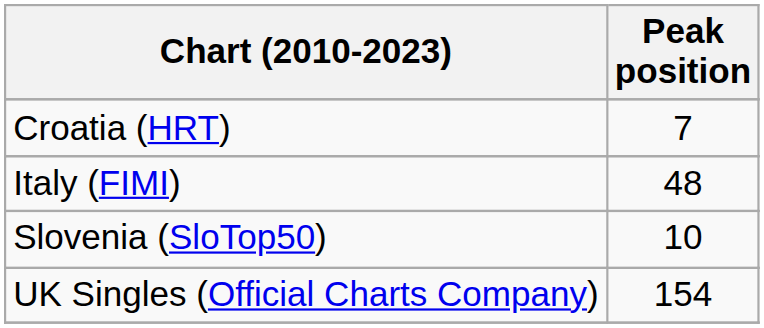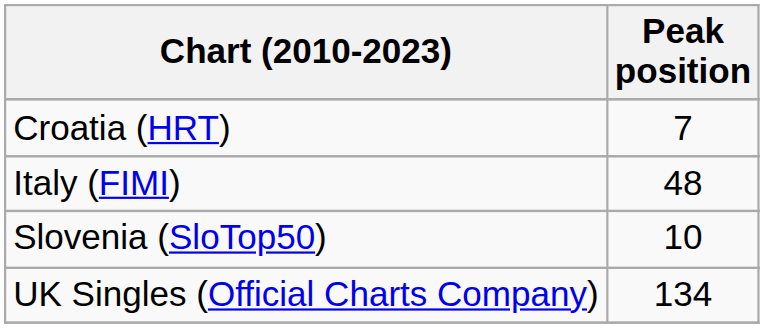UK Singles (Official Charts Company) | Peak position: 154 -> 134
